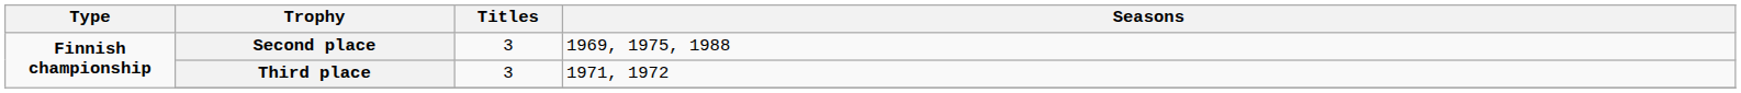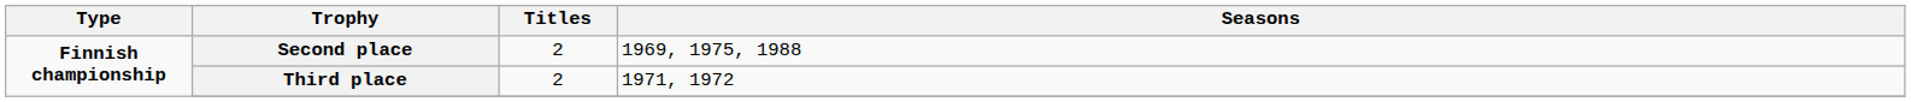Second place | Titles: 3 -> 2
Third place | Titles: 3 -> 2
